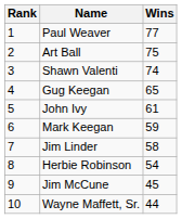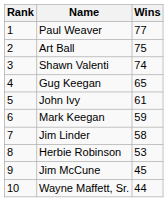Herbie Robinson | Wins: 54 -> 53
